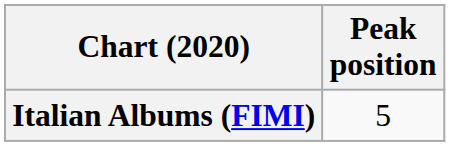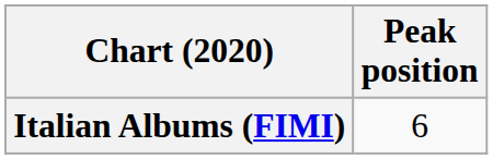Italian Albums (FIMI) | Peak position: 5 -> 6
